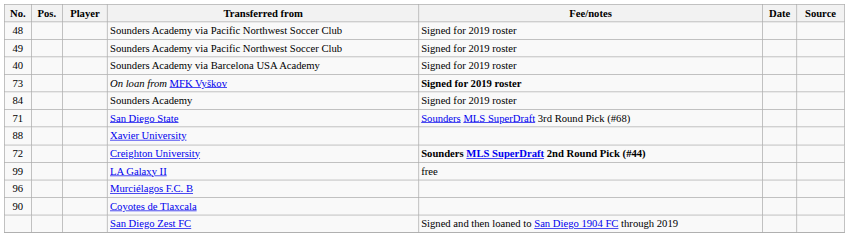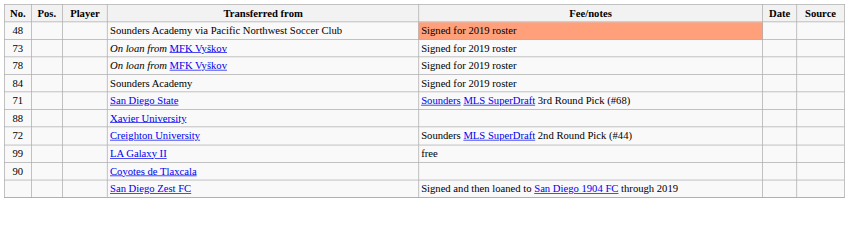48 | Fee/notes: no background -> lightsalmon background
- row: 49 | Sounders Academy via Pacific Northwest Soccer Club | Signed for 2019 roster
- row: 40 | Sounders Academy via Barcelona USA Academy | Signed for 2019 roster
73 | Fee/notes: bold -> normal
+ row: 78 | On loan from MFK Vyškov | Signed for 2019 roster
72 | Fee/notes: bold -> normal
- row: 96 | Murciélagos F.C. B
